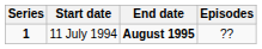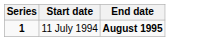- column: Episodes | ??
